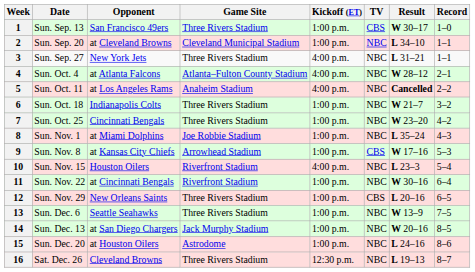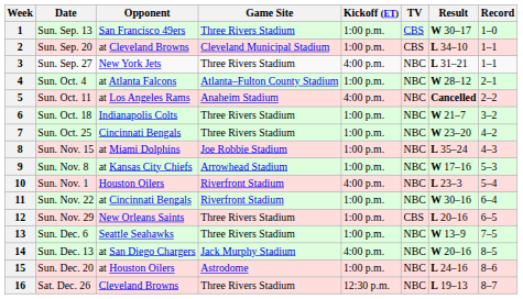2 | TV: NBC -> CBS
4 | Kickoff (ET): 4:00 p.m. -> 1:00 p.m.
8 | Date: Sun. Nov. 1 -> Sun. Nov. 15
9 | TV: CBS -> NBC
10 | Date: Sun. Nov. 15 -> Sun. Nov. 1
14 | Kickoff (ET): 1:00 p.m. -> 4:00 p.m.
